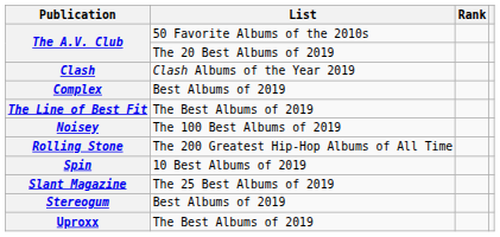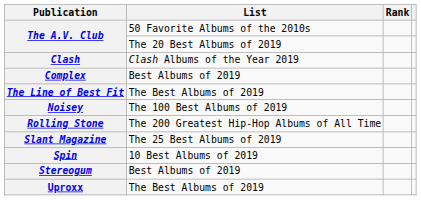rows swapped: Slant Magazine <-> Spin
